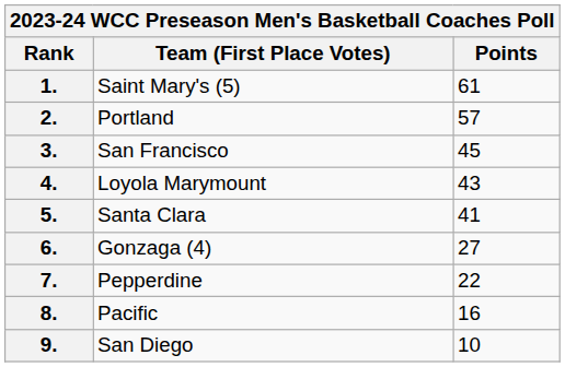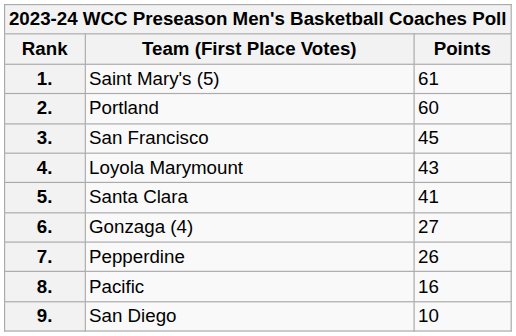2. | Points: 57 -> 60
7. | Points: 22 -> 26
